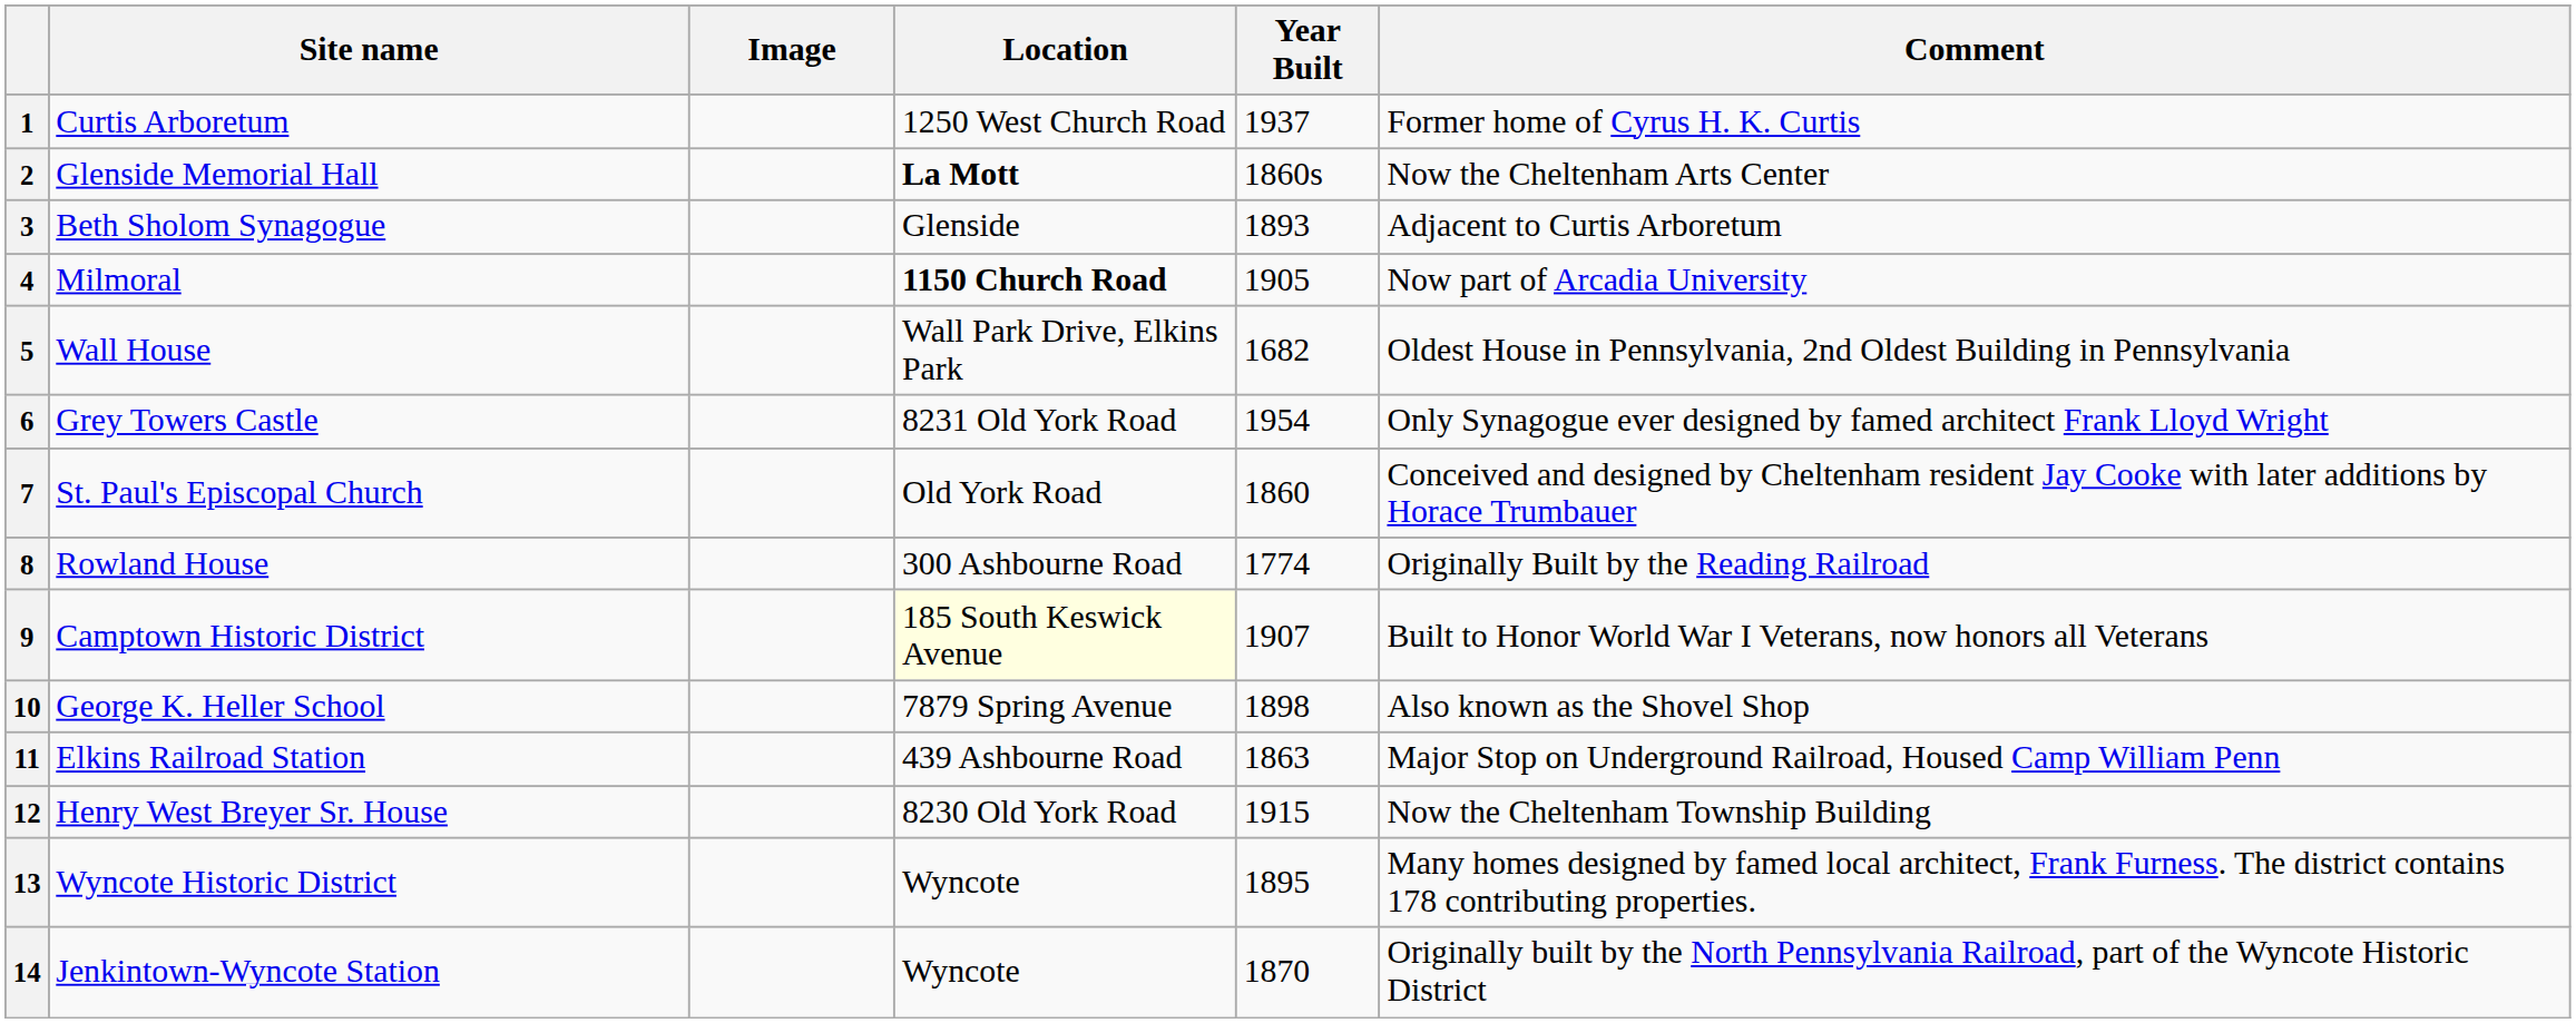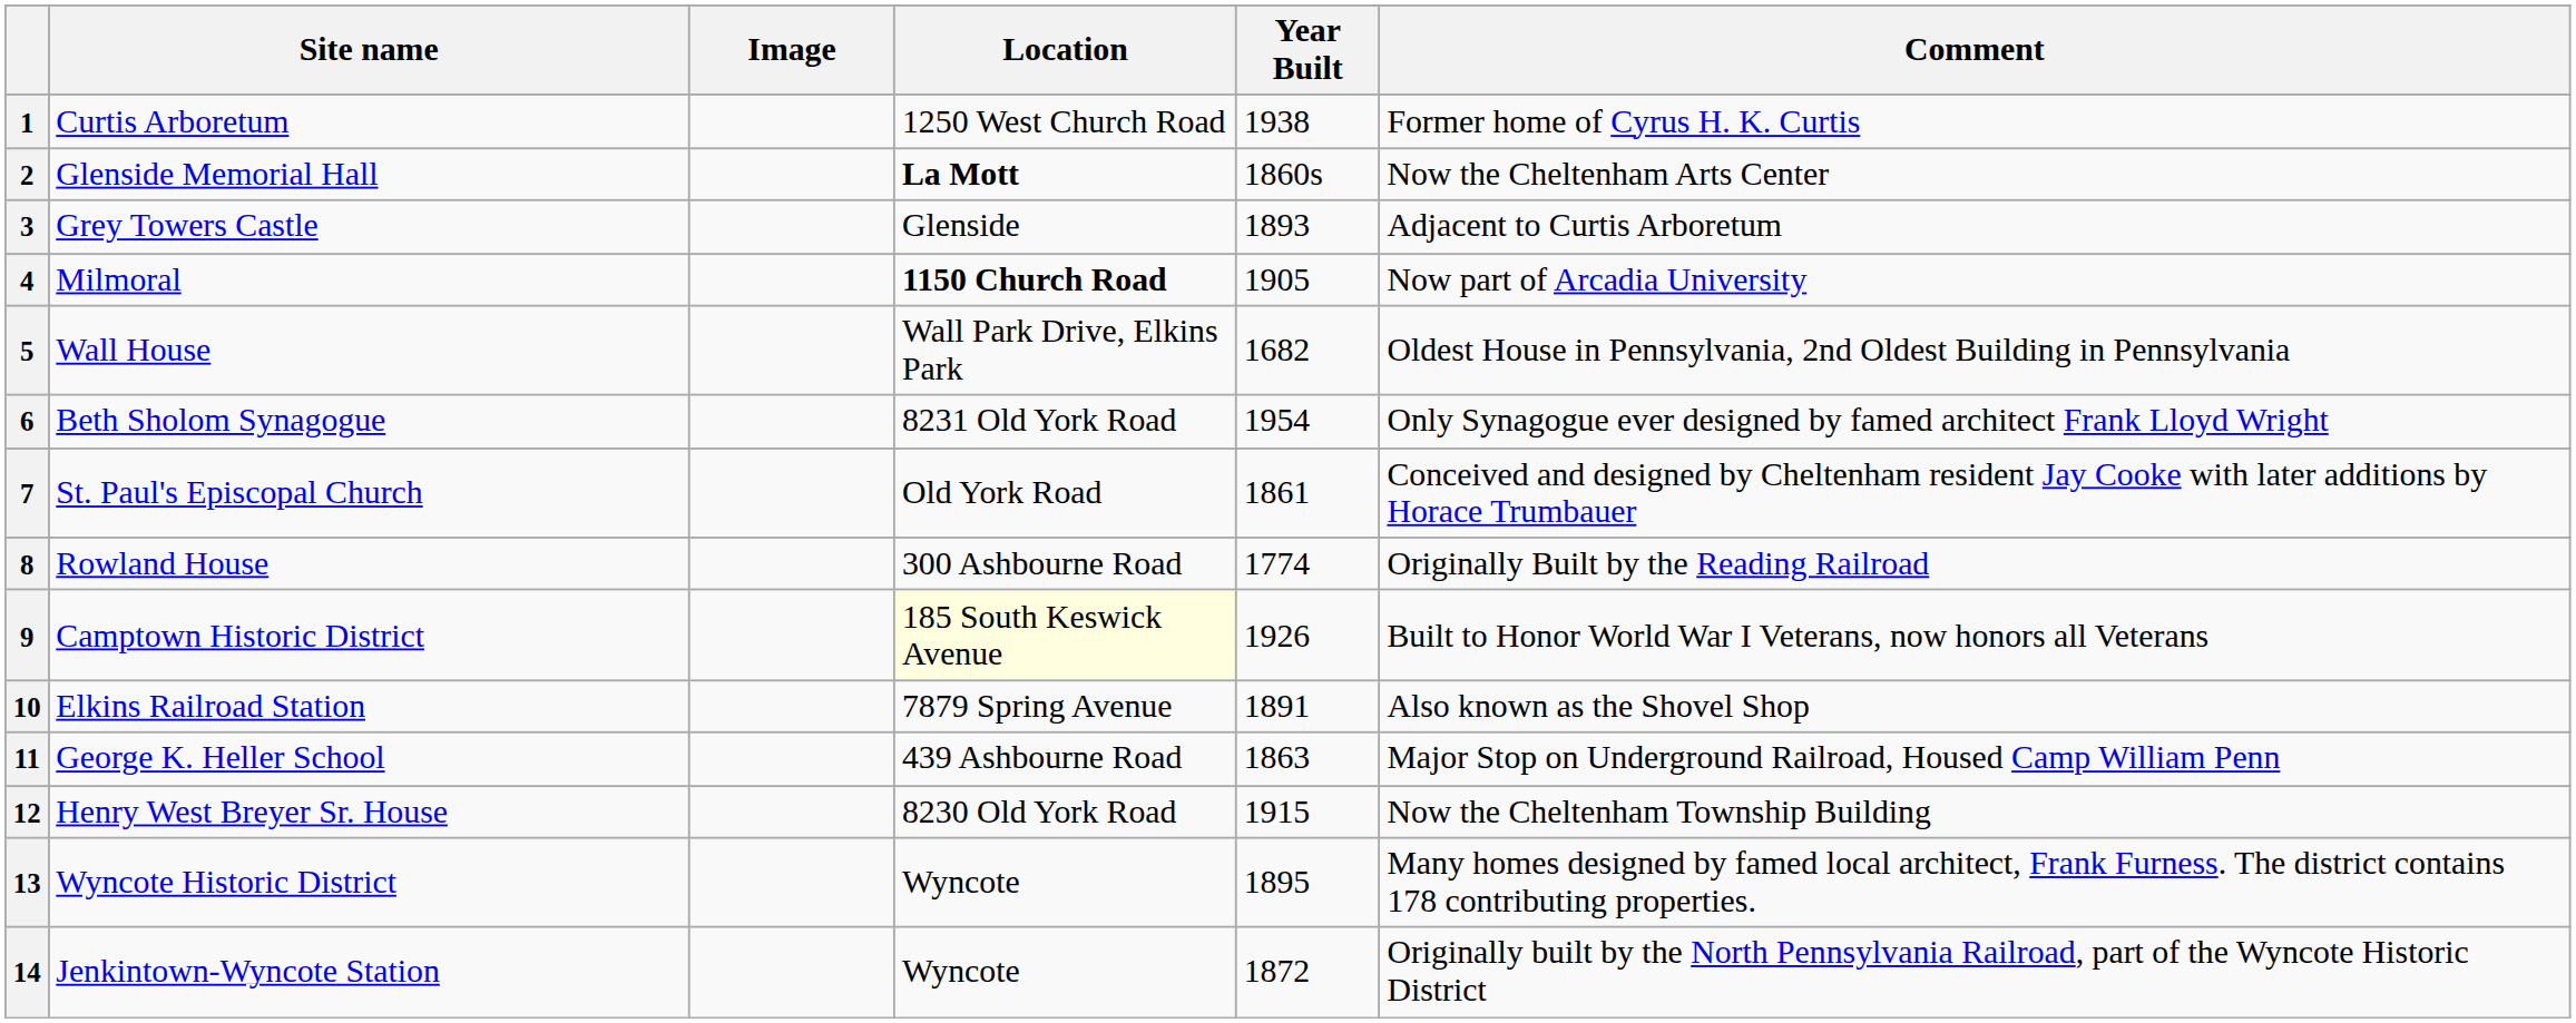1 | Year Built: 1937 -> 1938
3 | Site name: Beth Sholom Synagogue -> Grey Towers Castle
6 | Site name: Grey Towers Castle -> Beth Sholom Synagogue
7 | Year Built: 1860 -> 1861
9 | Year Built: 1907 -> 1926
10 | Site name: George K. Heller School -> Elkins Railroad Station
10 | Year Built: 1898 -> 1891
11 | Site name: Elkins Railroad Station -> George K. Heller School
14 | Year Built: 1870 -> 1872
